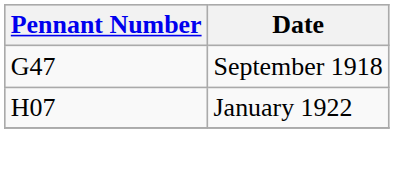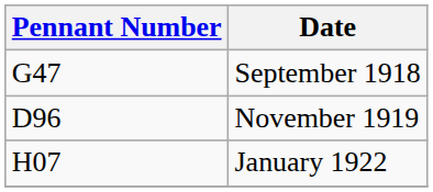+ row: D96 | November 1919
